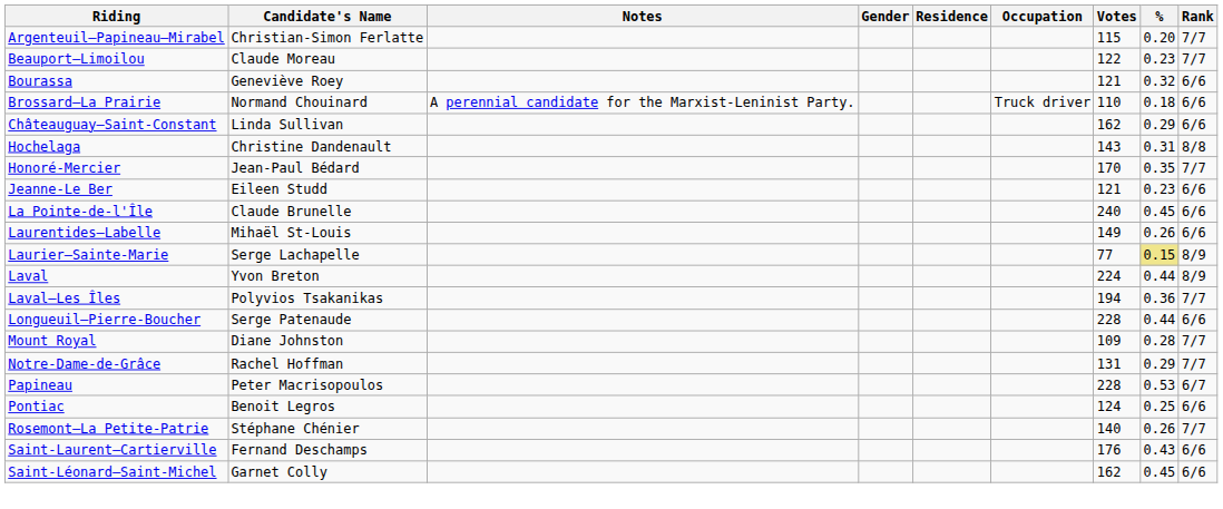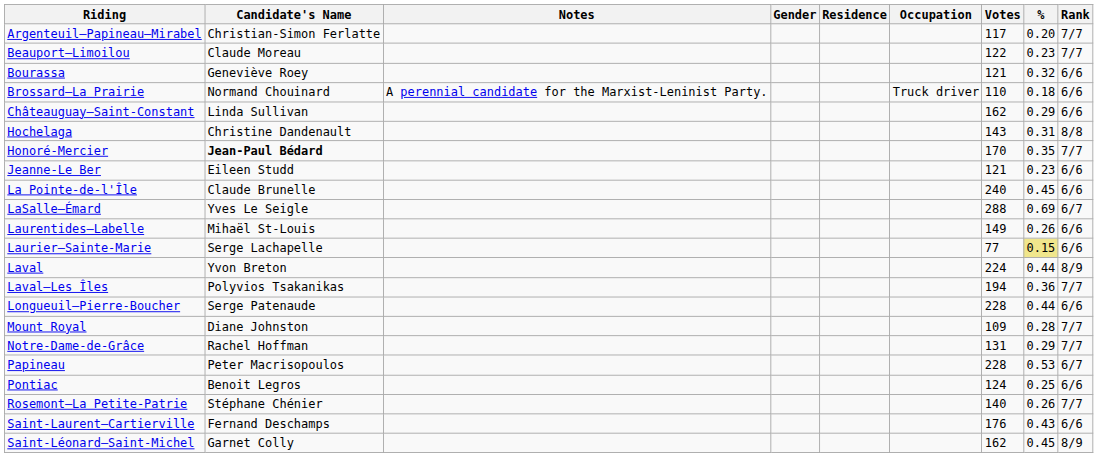Argenteuil—Papineau—Mirabel | Votes: 115 -> 117
Honoré-Mercier | Candidate's Name: normal -> bold
+ row: LaSalle—Émard | Yves Le Seigle | 288 | 0.69 | 6/7
Laurier—Sainte-Marie | Rank: 8/9 -> 6/6
Saint-Léonard—Saint-Michel | Rank: 6/6 -> 8/9
